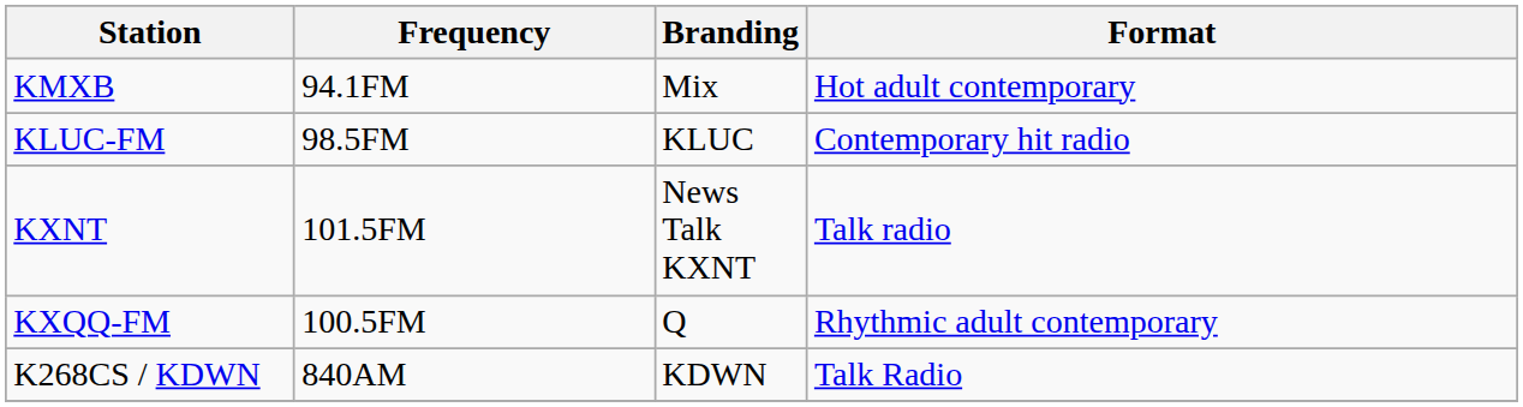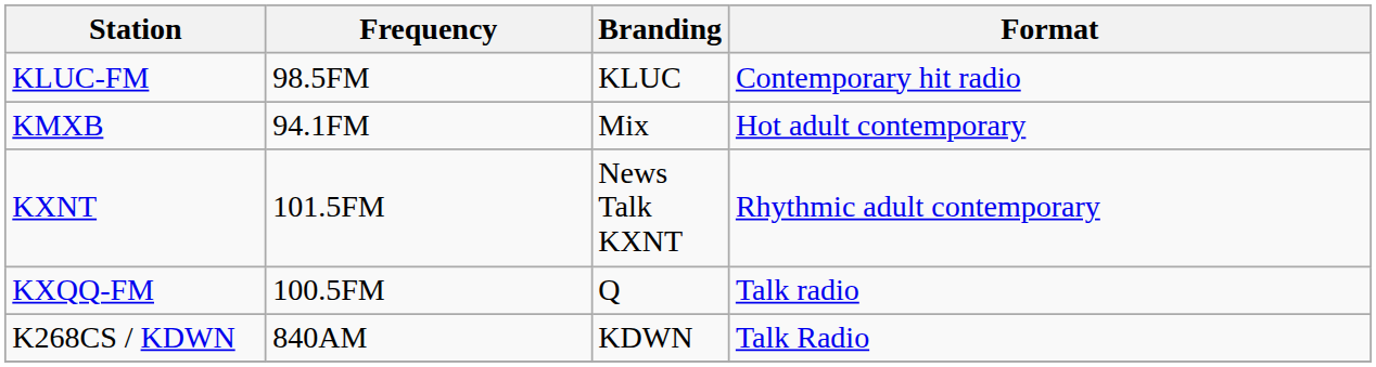rows swapped: KLUC-FM <-> KMXB
KXNT | Format: Talk radio -> Rhythmic adult contemporary
KXQQ-FM | Format: Rhythmic adult contemporary -> Talk radio
